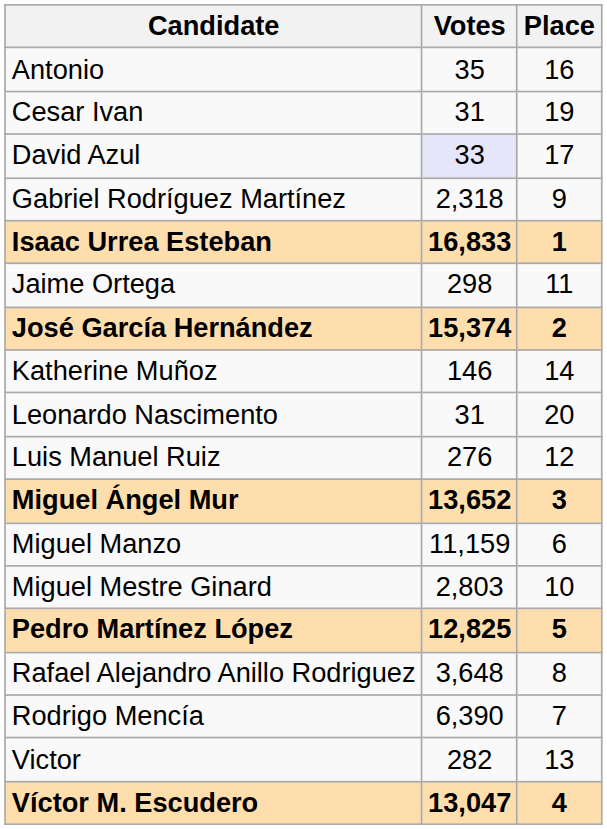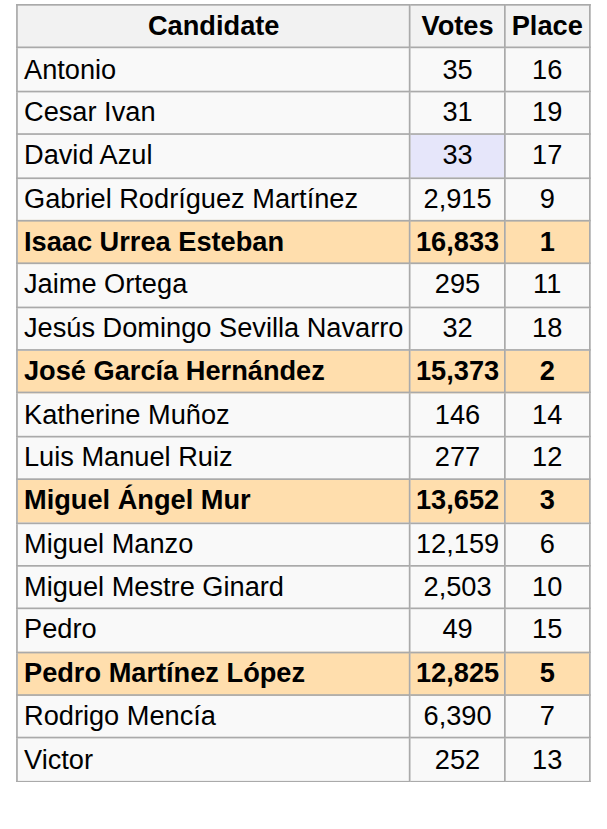Gabriel Rodríguez Martínez | Votes: 2,318 -> 2,915
Jaime Ortega | Votes: 298 -> 295
+ row: Jesús Domingo Sevilla Navarro | 32 | 18
José García Hernández | Votes: 15,374 -> 15,373
- row: Leonardo Nascimento | 31 | 20
Luis Manuel Ruiz | Votes: 276 -> 277
Miguel Manzo | Votes: 11,159 -> 12,159
Miguel Mestre Ginard | Votes: 2,803 -> 2,503
+ row: Pedro | 49 | 15
- row: Rafael Alejandro Anillo Rodriguez | 3,648 | 8
Victor | Votes: 282 -> 252
- row: Víctor M. Escudero | 13,047 | 4
